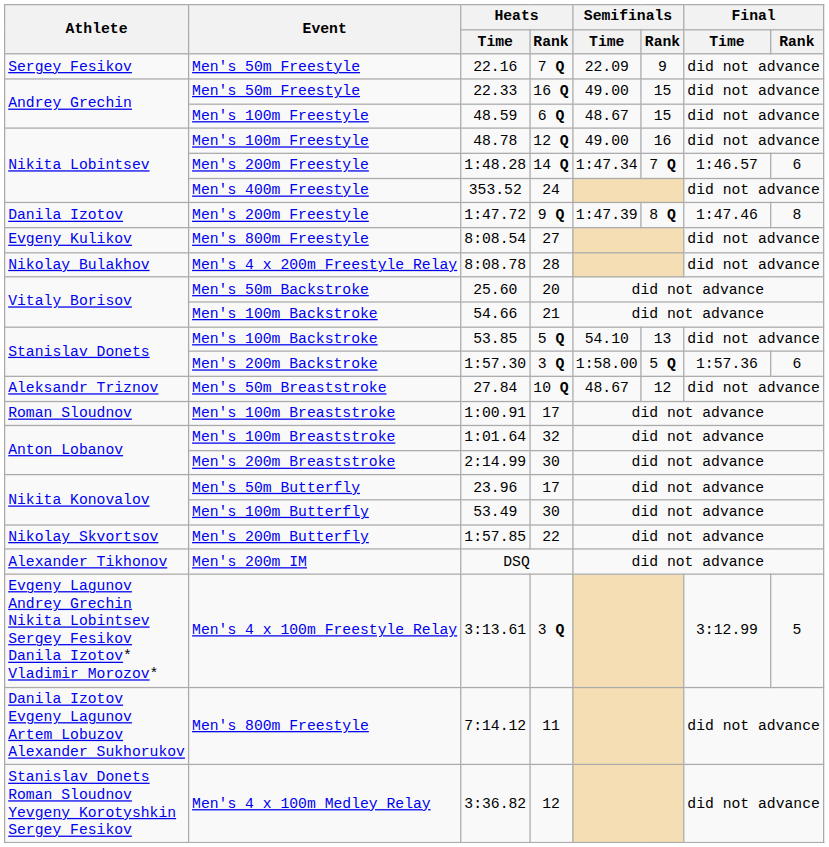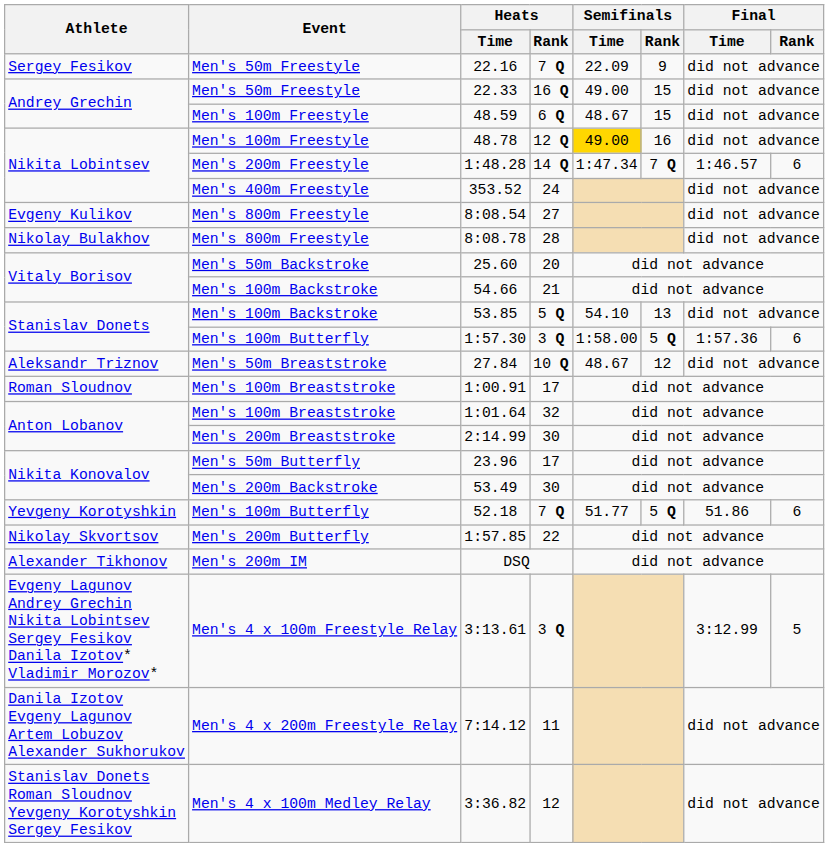48.78 | Semifinals / Time: no background -> gold background
- row: Danila Izotov | Men's 200m Freestyle | 1:47.72 | 9 Q | 1:47.39 | 8 Q | 1:47.46 | 8
8:08.78 | Event: Men's 4 x 200m Freestyle Relay -> Men's 800m Freestyle
1:57.30 | Event: Men's 200m Backstroke -> Men's 100m Butterfly
53.49 | Event: Men's 100m Butterfly -> Men's 200m Backstroke
+ row: Yevgeny Korotyshkin | Men's 100m Butterfly | 52.18 | 7 Q | 51.77 | 5 Q | 51.86 | 6
7:14.12 | Event: Men's 800m Freestyle -> Men's 4 x 200m Freestyle Relay
